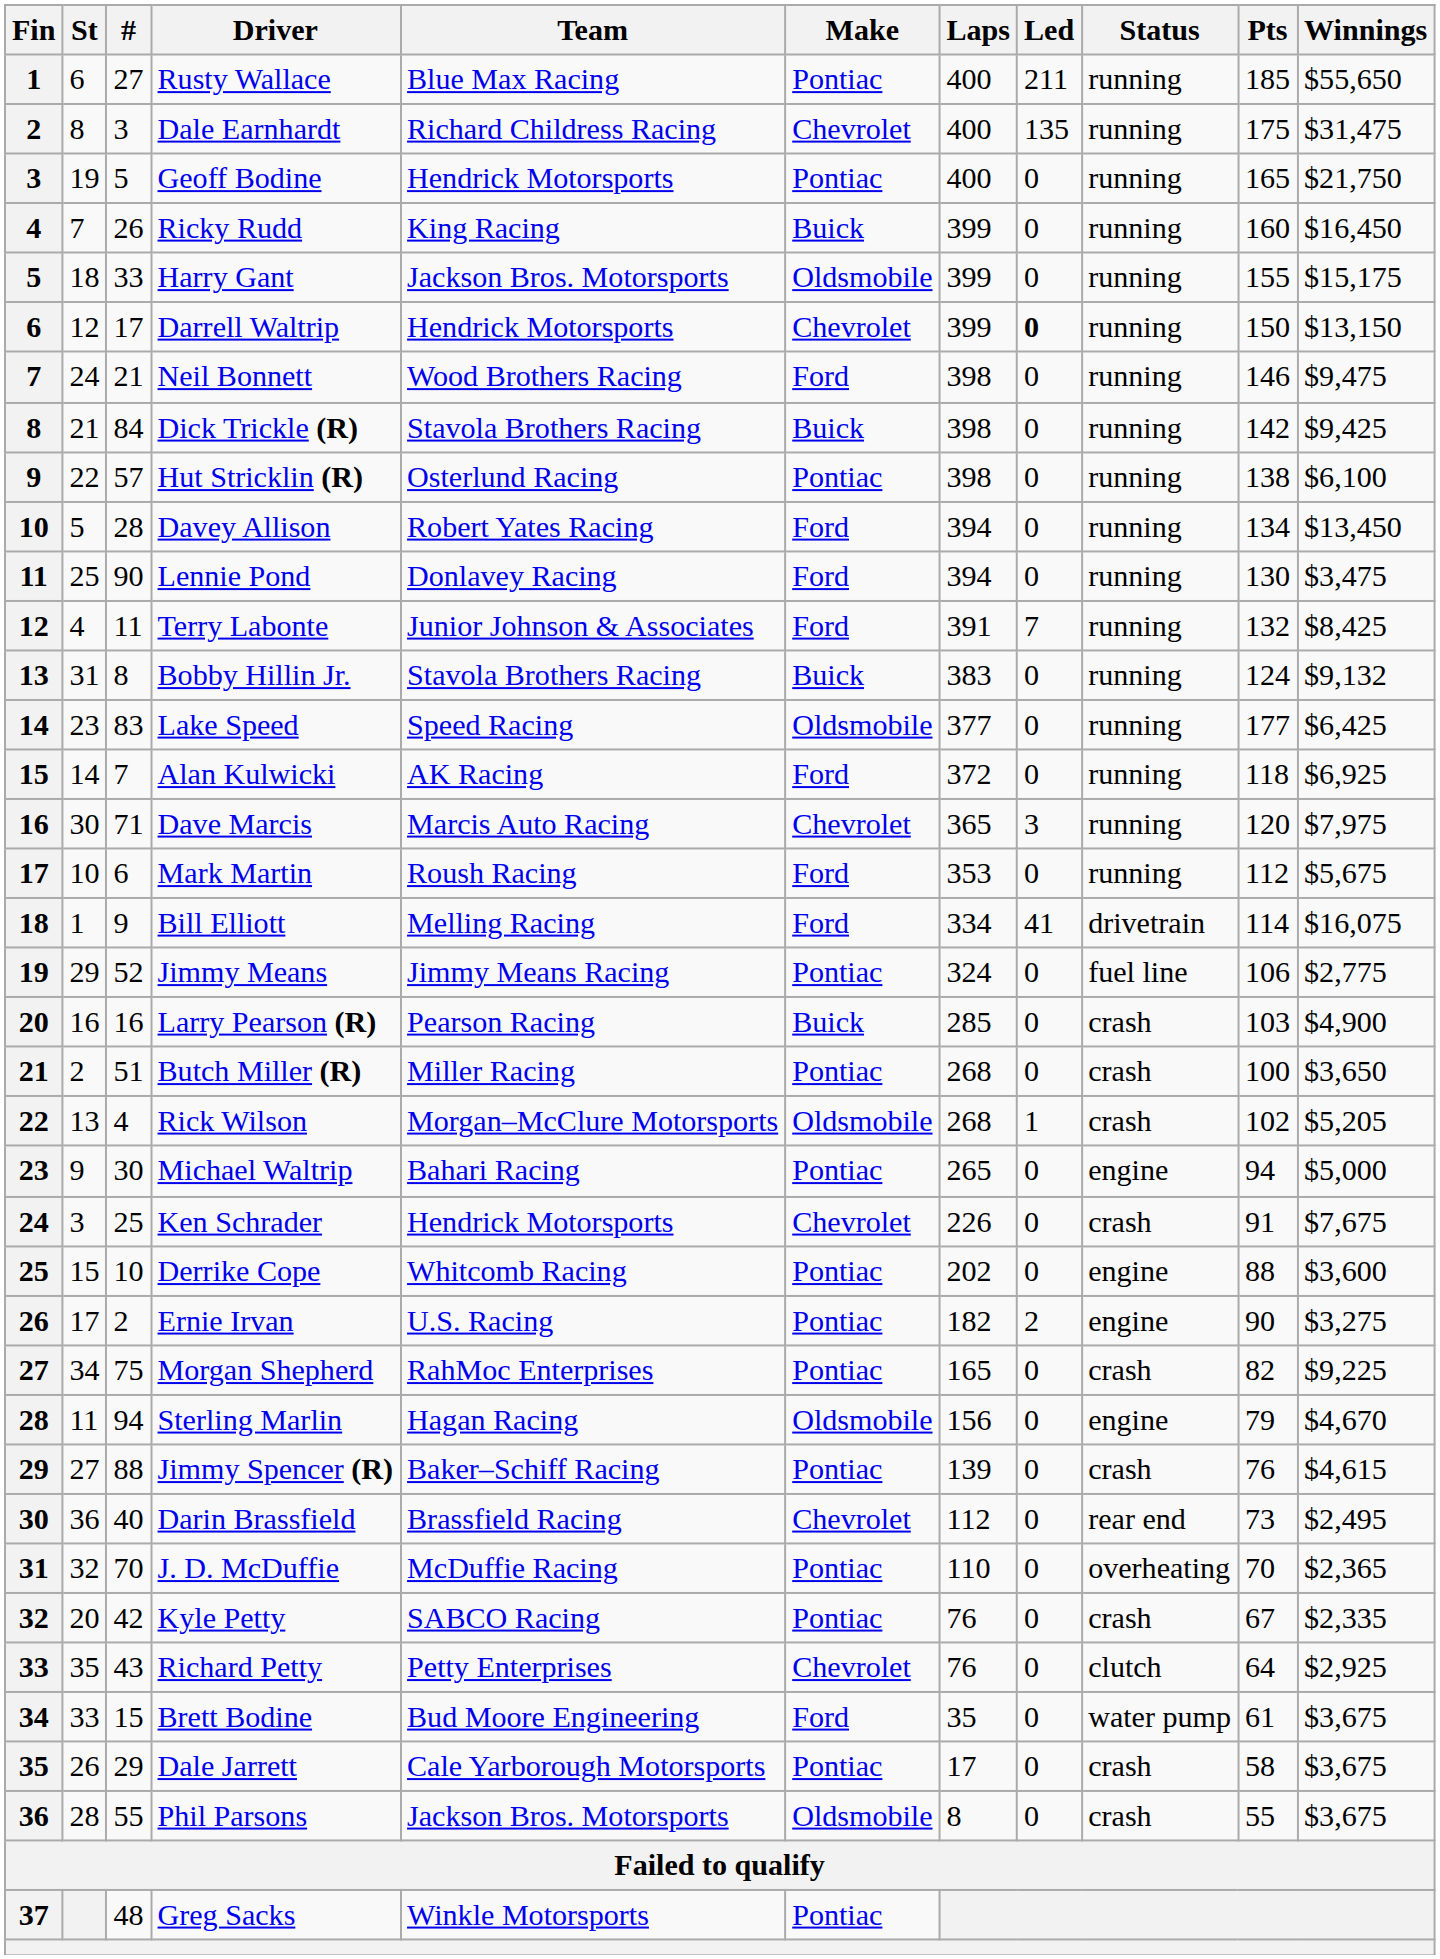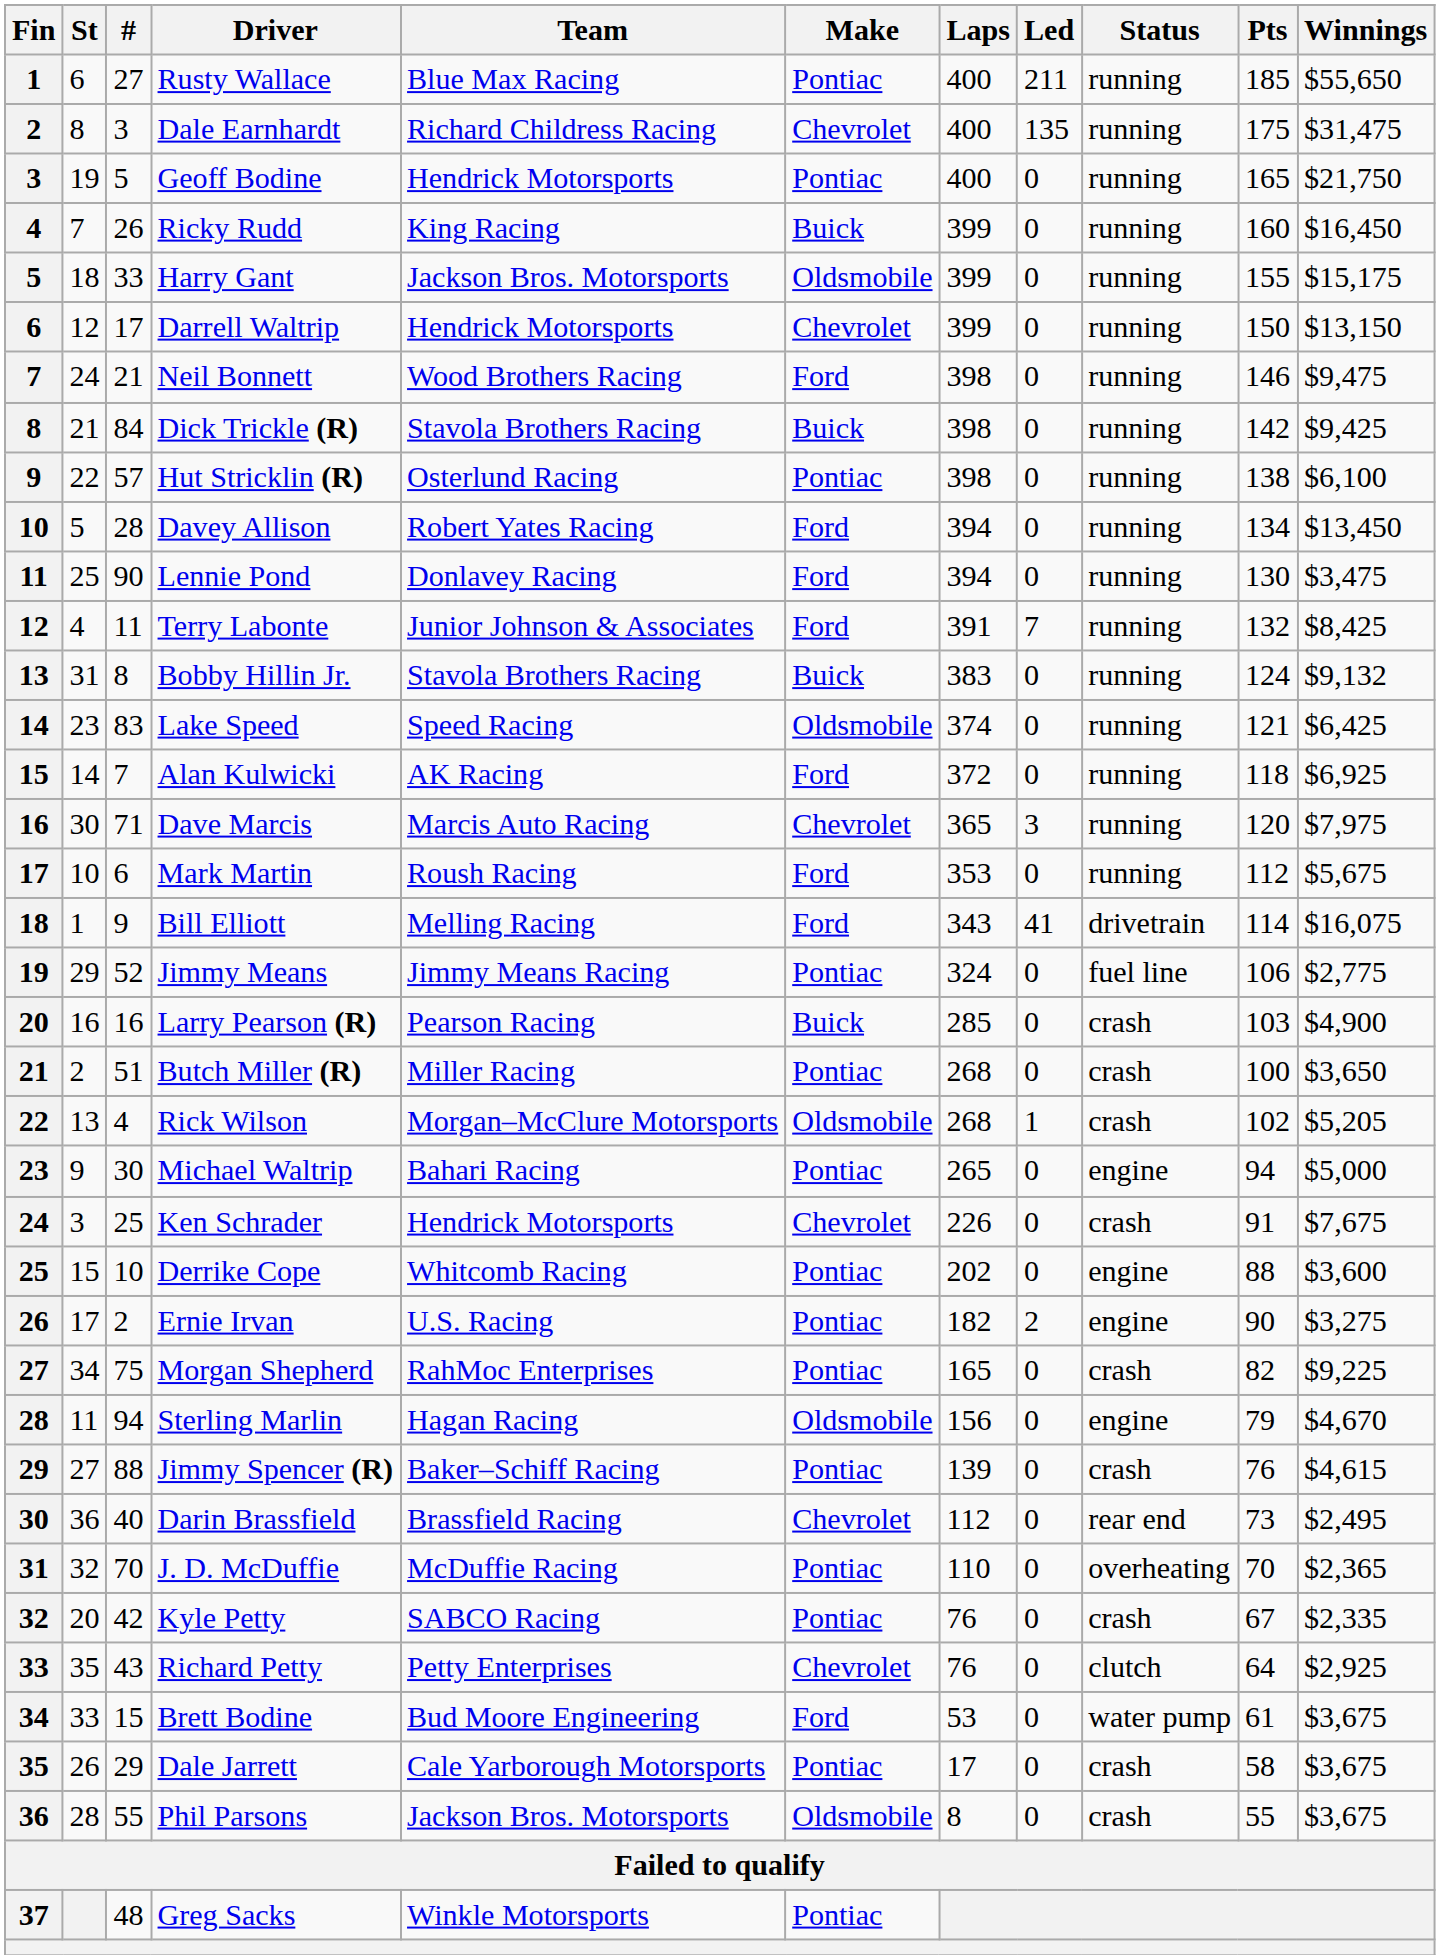Darrell Waltrip | Led: bold -> normal
Lake Speed | Laps: 377 -> 374
Lake Speed | Pts: 177 -> 121
Bill Elliott | Laps: 334 -> 343
Brett Bodine | Laps: 35 -> 53
